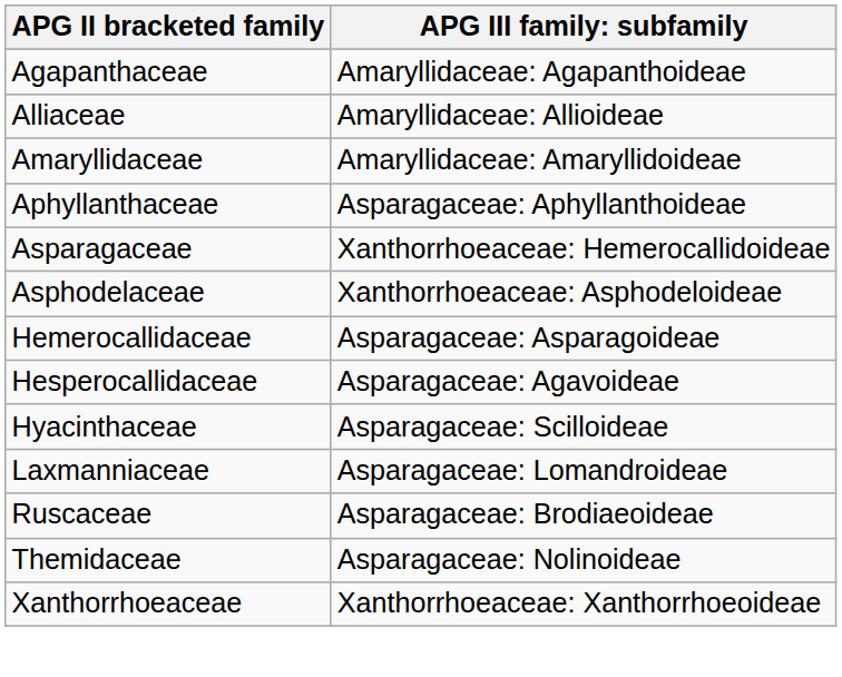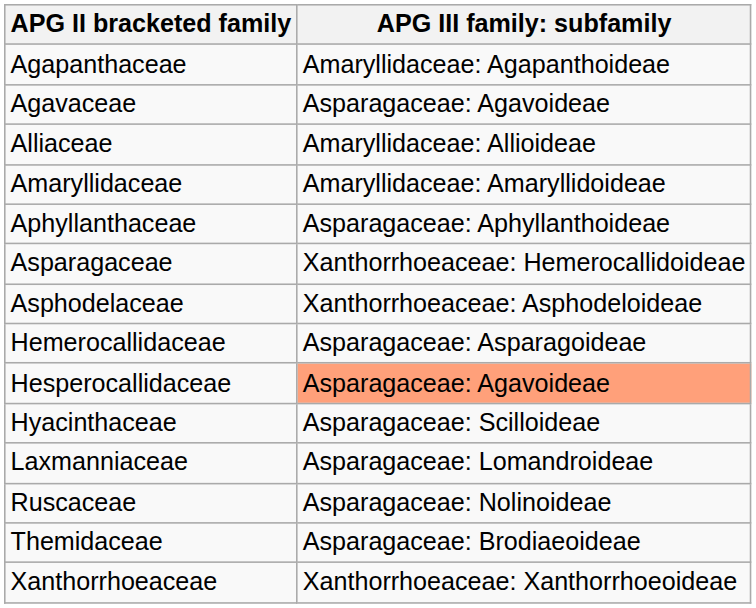+ row: Agavaceae | Asparagaceae: Agavoideae
Hesperocallidaceae | column 2: no background -> lightsalmon background
Ruscaceae | column 2: Asparagaceae: Brodiaeoideae -> Asparagaceae: Nolinoideae
Themidaceae | column 2: Asparagaceae: Nolinoideae -> Asparagaceae: Brodiaeoideae
